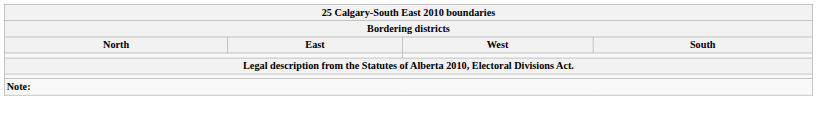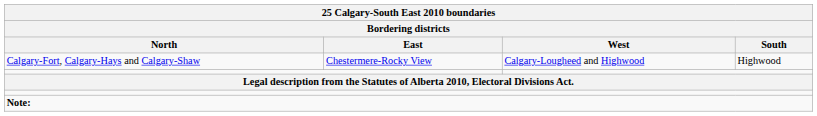+ row: Calgary-Fort, Calgary-Hays and Calgary-Shaw | Chestermere-Rocky View | Calgary-Lougheed and Highwood | Highwood
